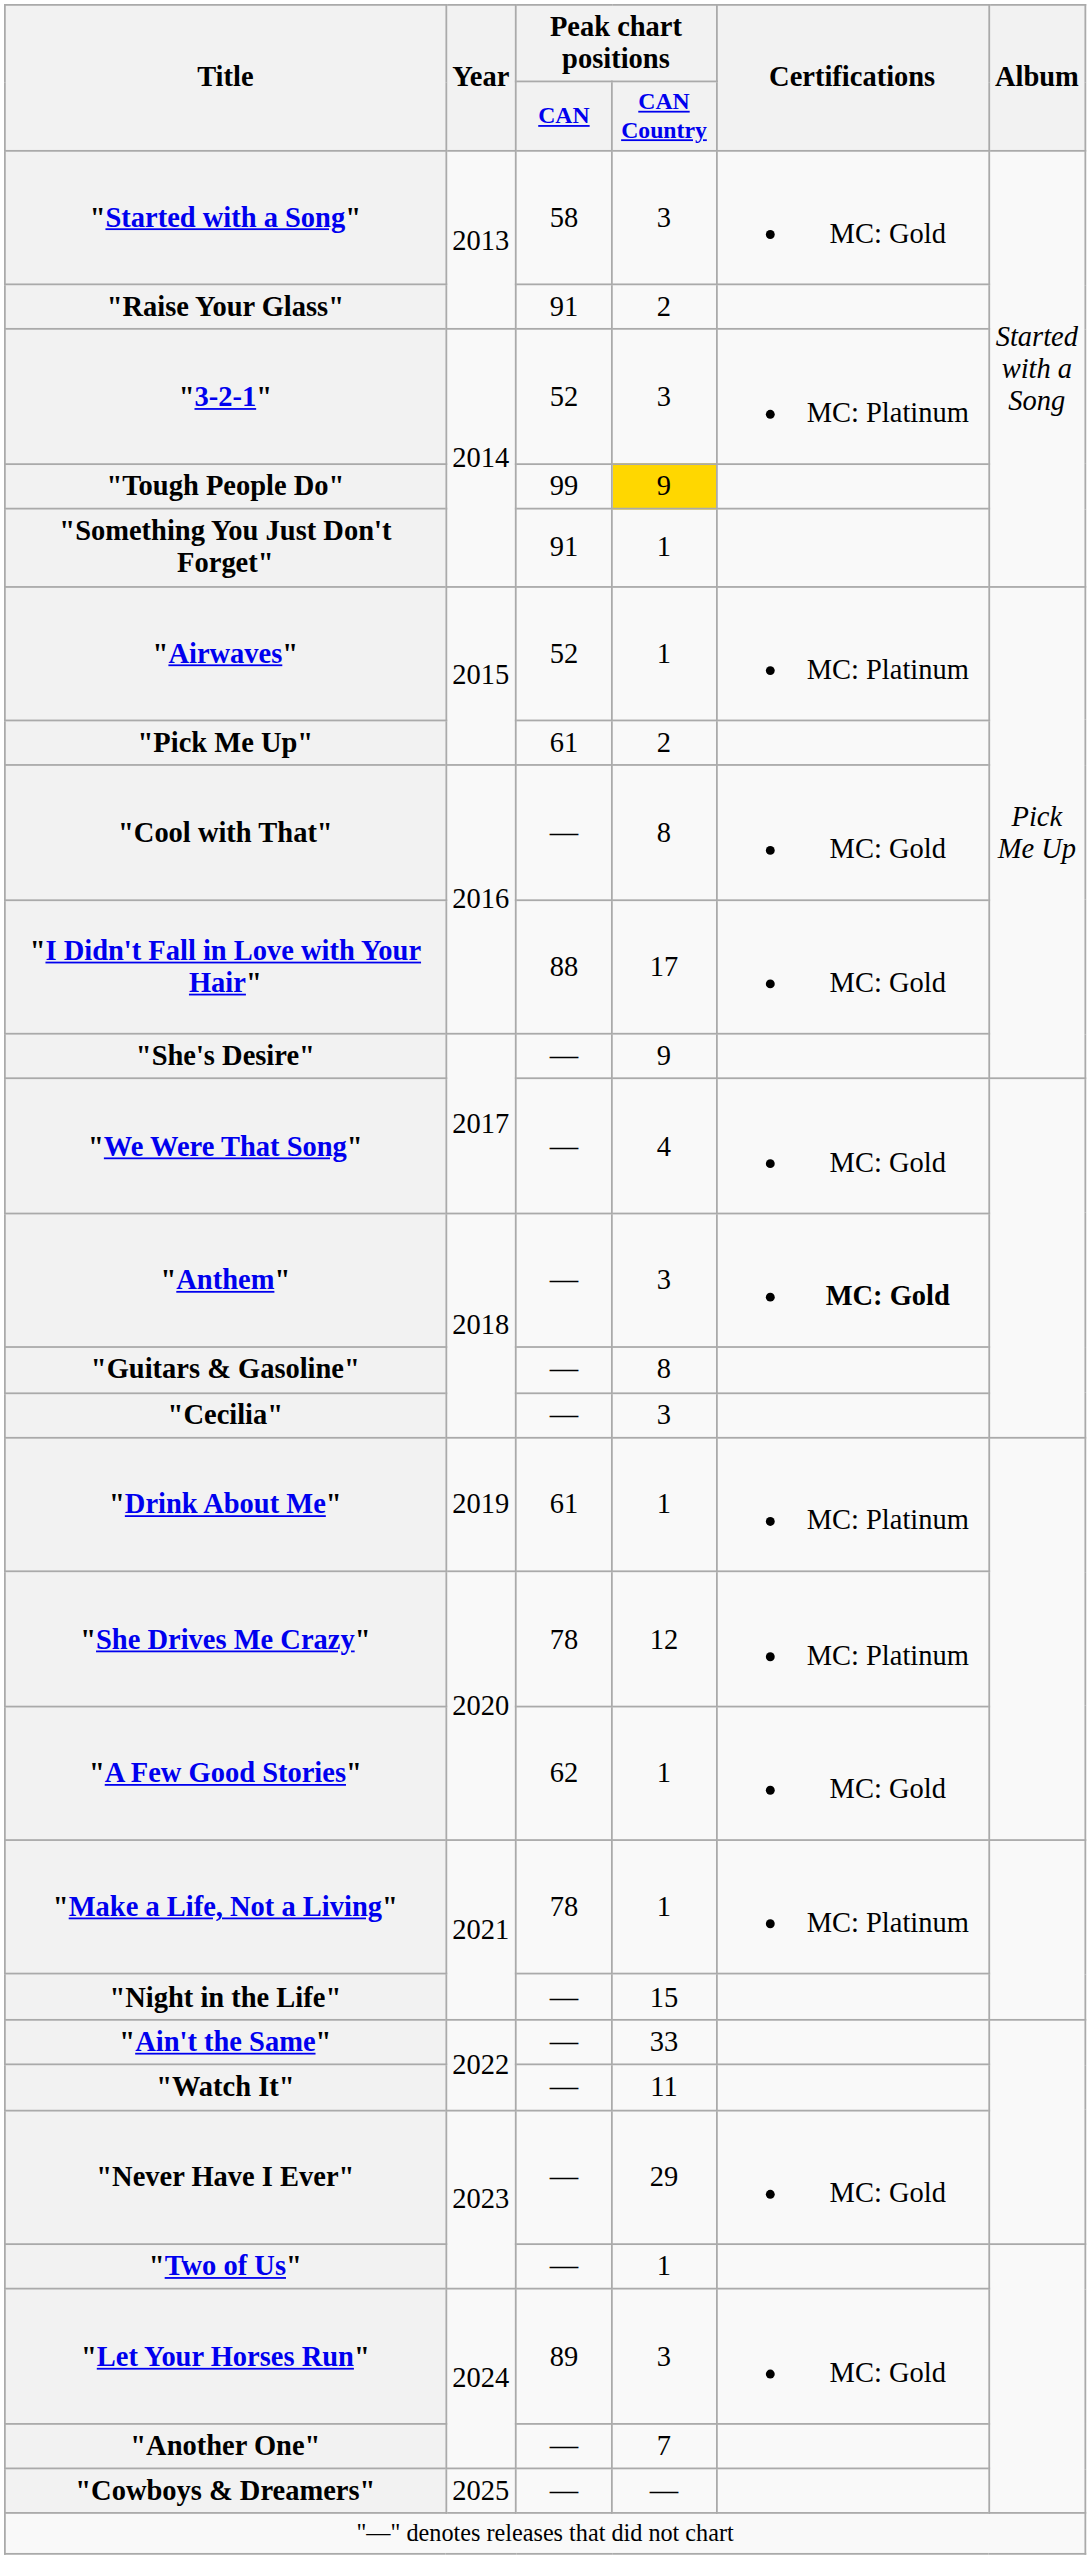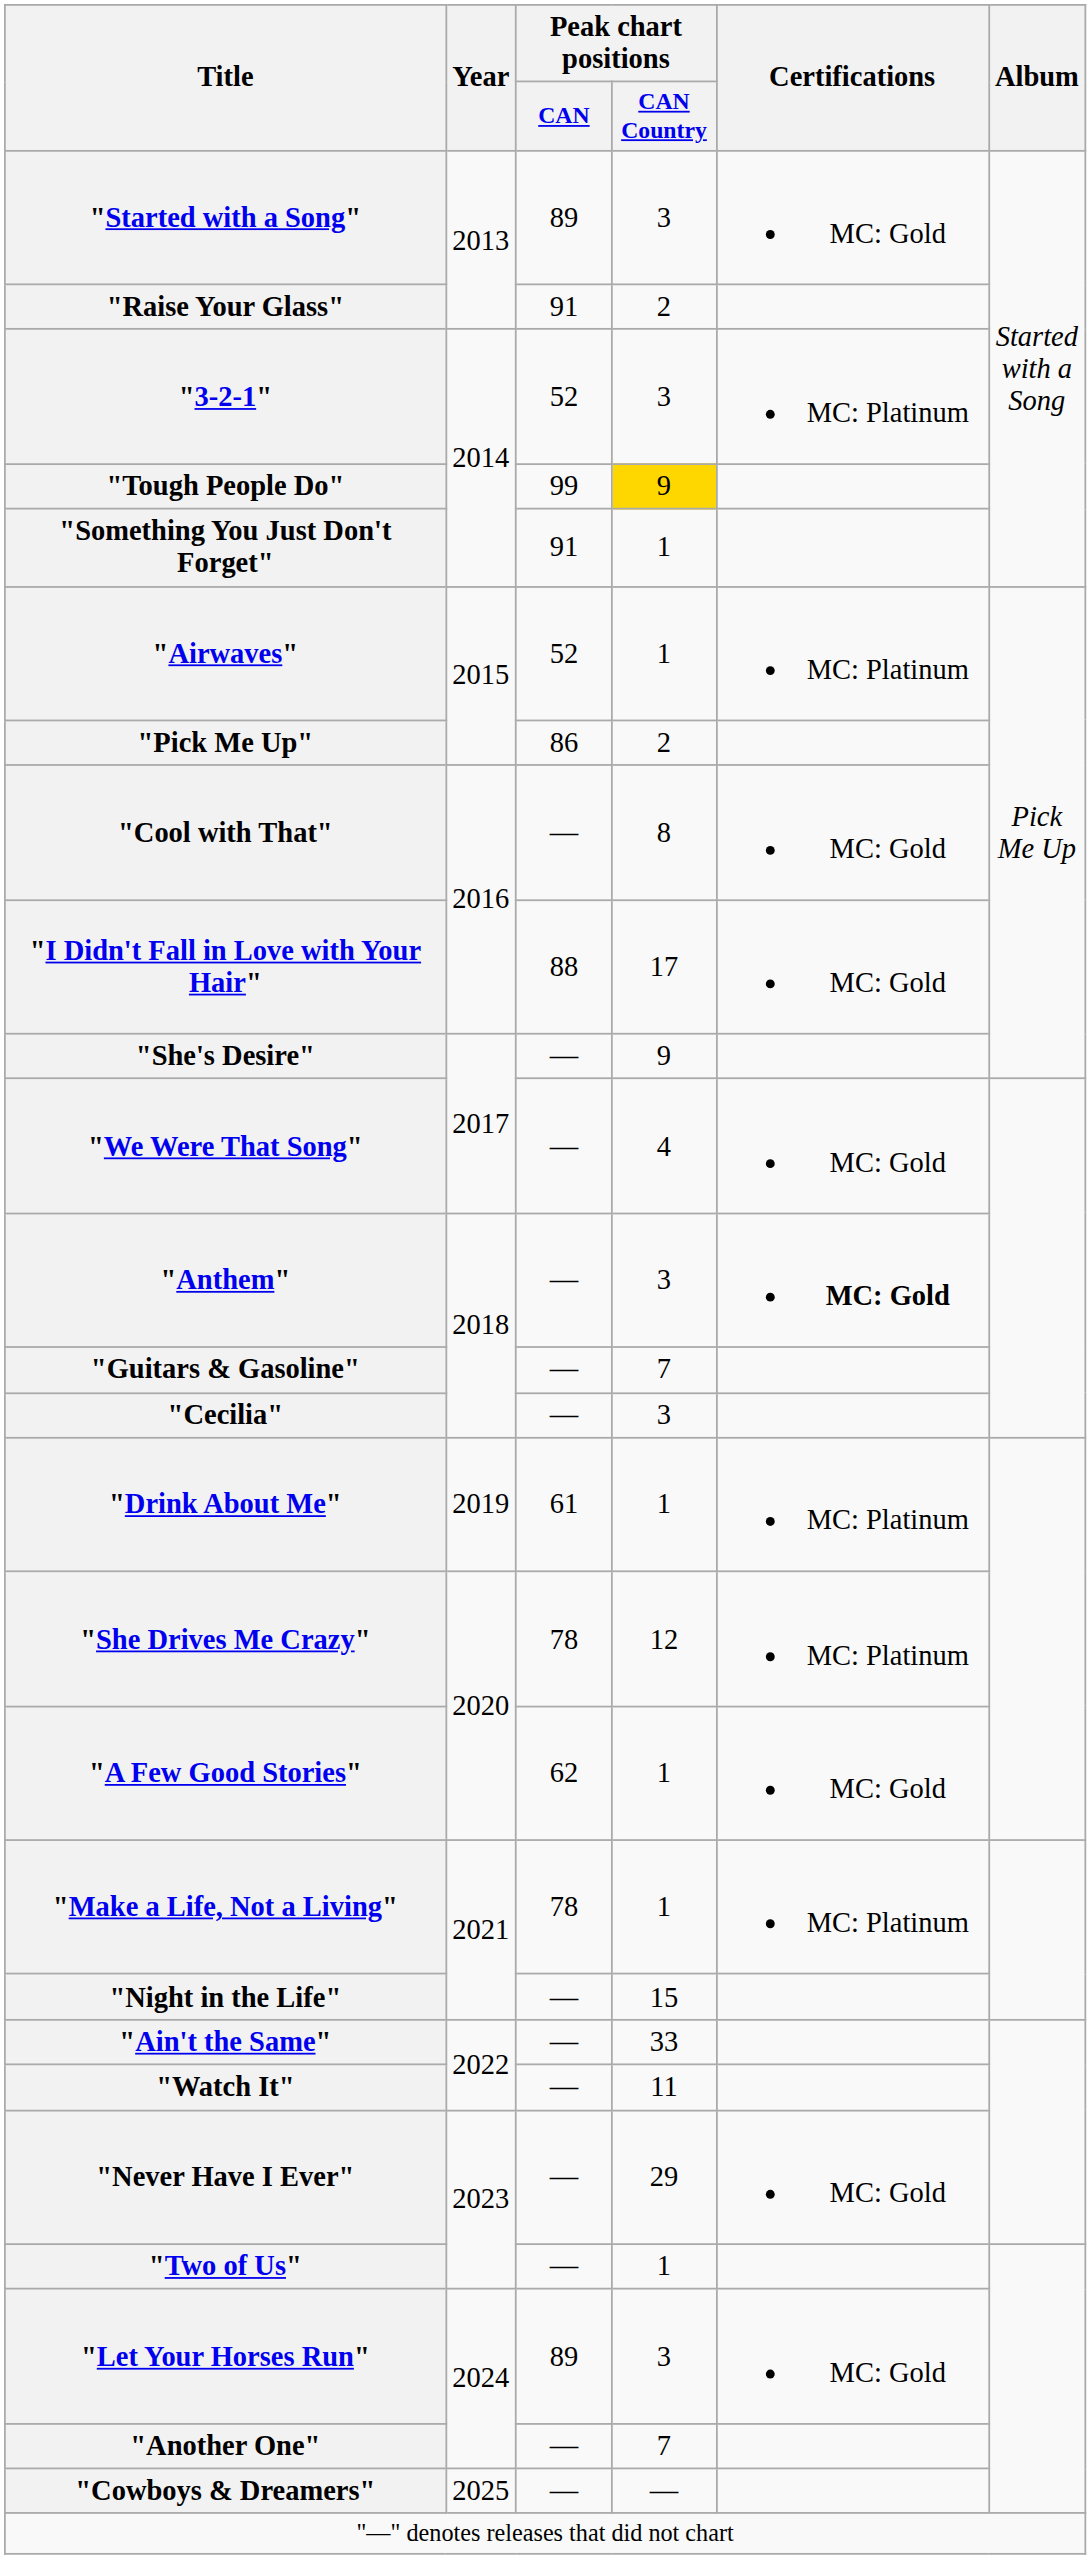"Started with a Song" | Peak chart positions / CAN: 58 -> 89
"Pick Me Up" | Peak chart positions / CAN: 61 -> 86
"Guitars & Gasoline" | Peak chart positions / CAN Country: 8 -> 7
